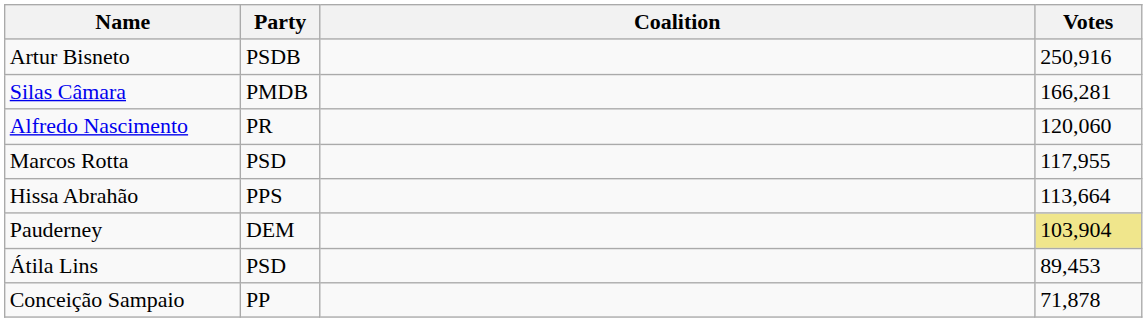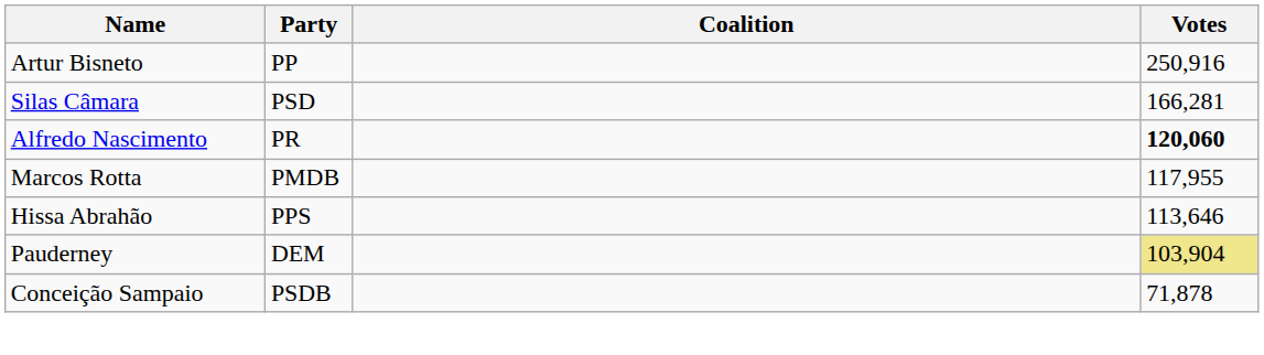Artur Bisneto | Party: PSDB -> PP
Silas Câmara | Party: PMDB -> PSD
Alfredo Nascimento | Votes: normal -> bold
Marcos Rotta | Party: PSD -> PMDB
Hissa Abrahão | Votes: 113,664 -> 113,646
- row: Átila Lins | PSD | 89,453
Conceição Sampaio | Party: PP -> PSDB
